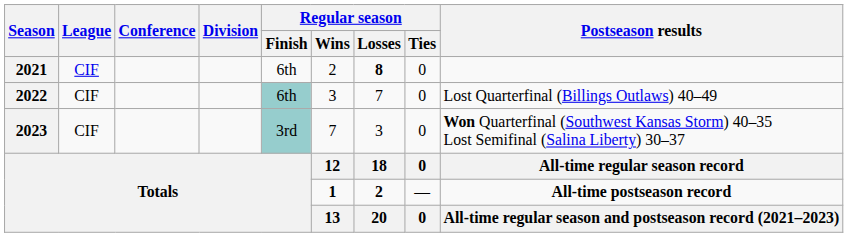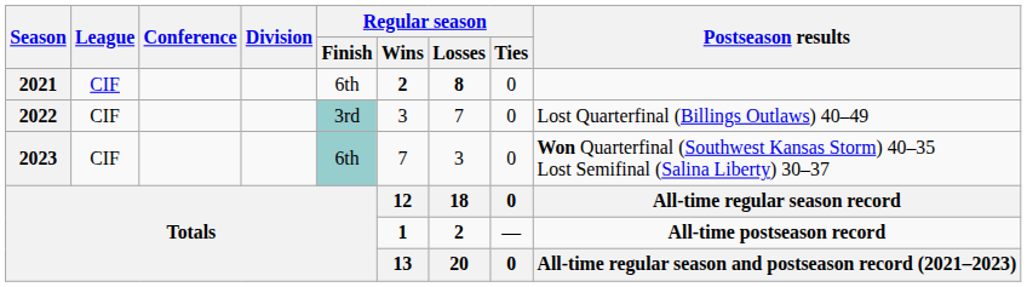2021 | Regular season / Wins: normal -> bold
2022 | Regular season / Finish: 6th -> 3rd
2023 | Regular season / Finish: 3rd -> 6th
